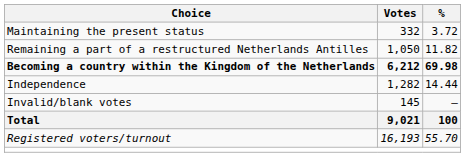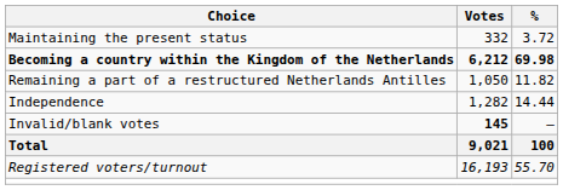rows swapped: Remaining a part of a restructured Netherlands Antilles <-> Becoming a country within the Kingdom of the Netherlands
Invalid/blank votes | Votes: normal -> bold
